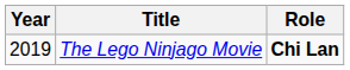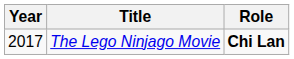The Lego Ninjago Movie | Year: 2019 -> 2017
